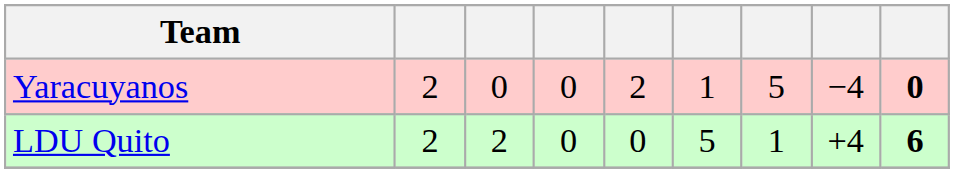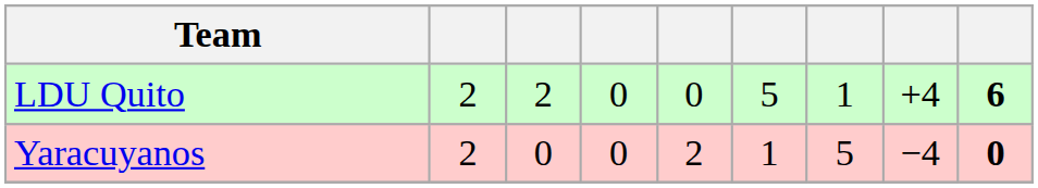rows swapped: LDU Quito <-> Yaracuyanos
